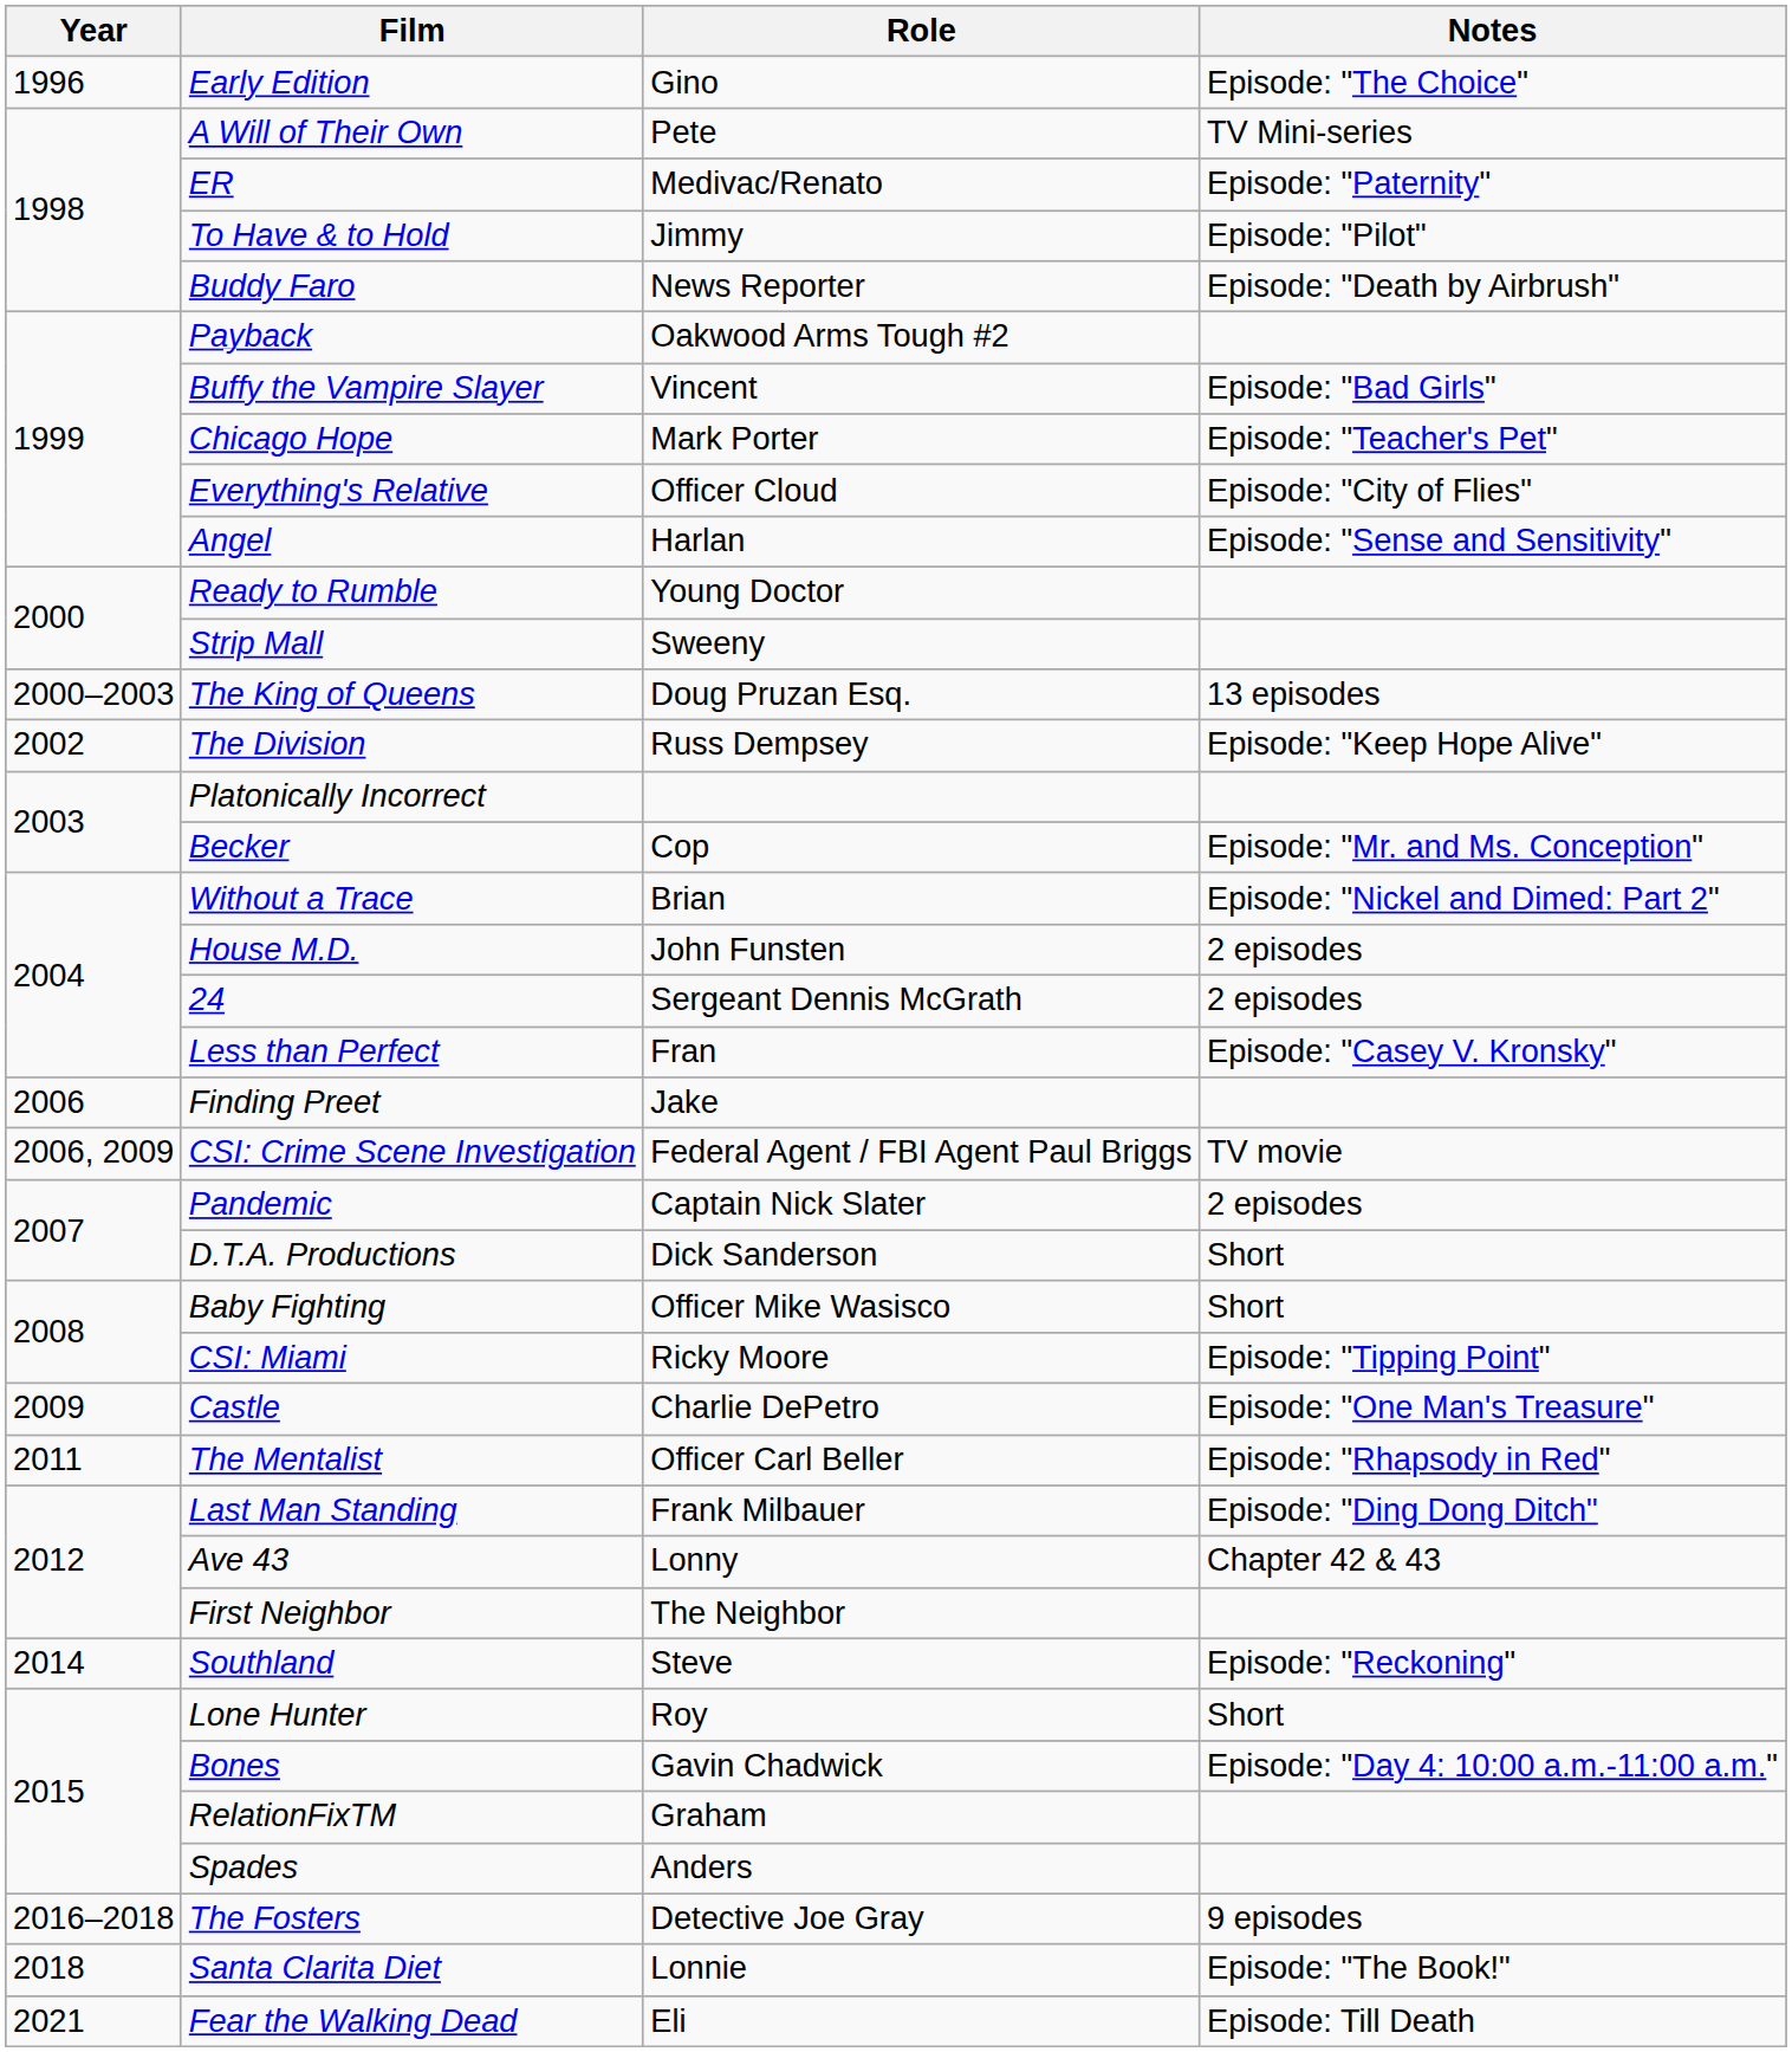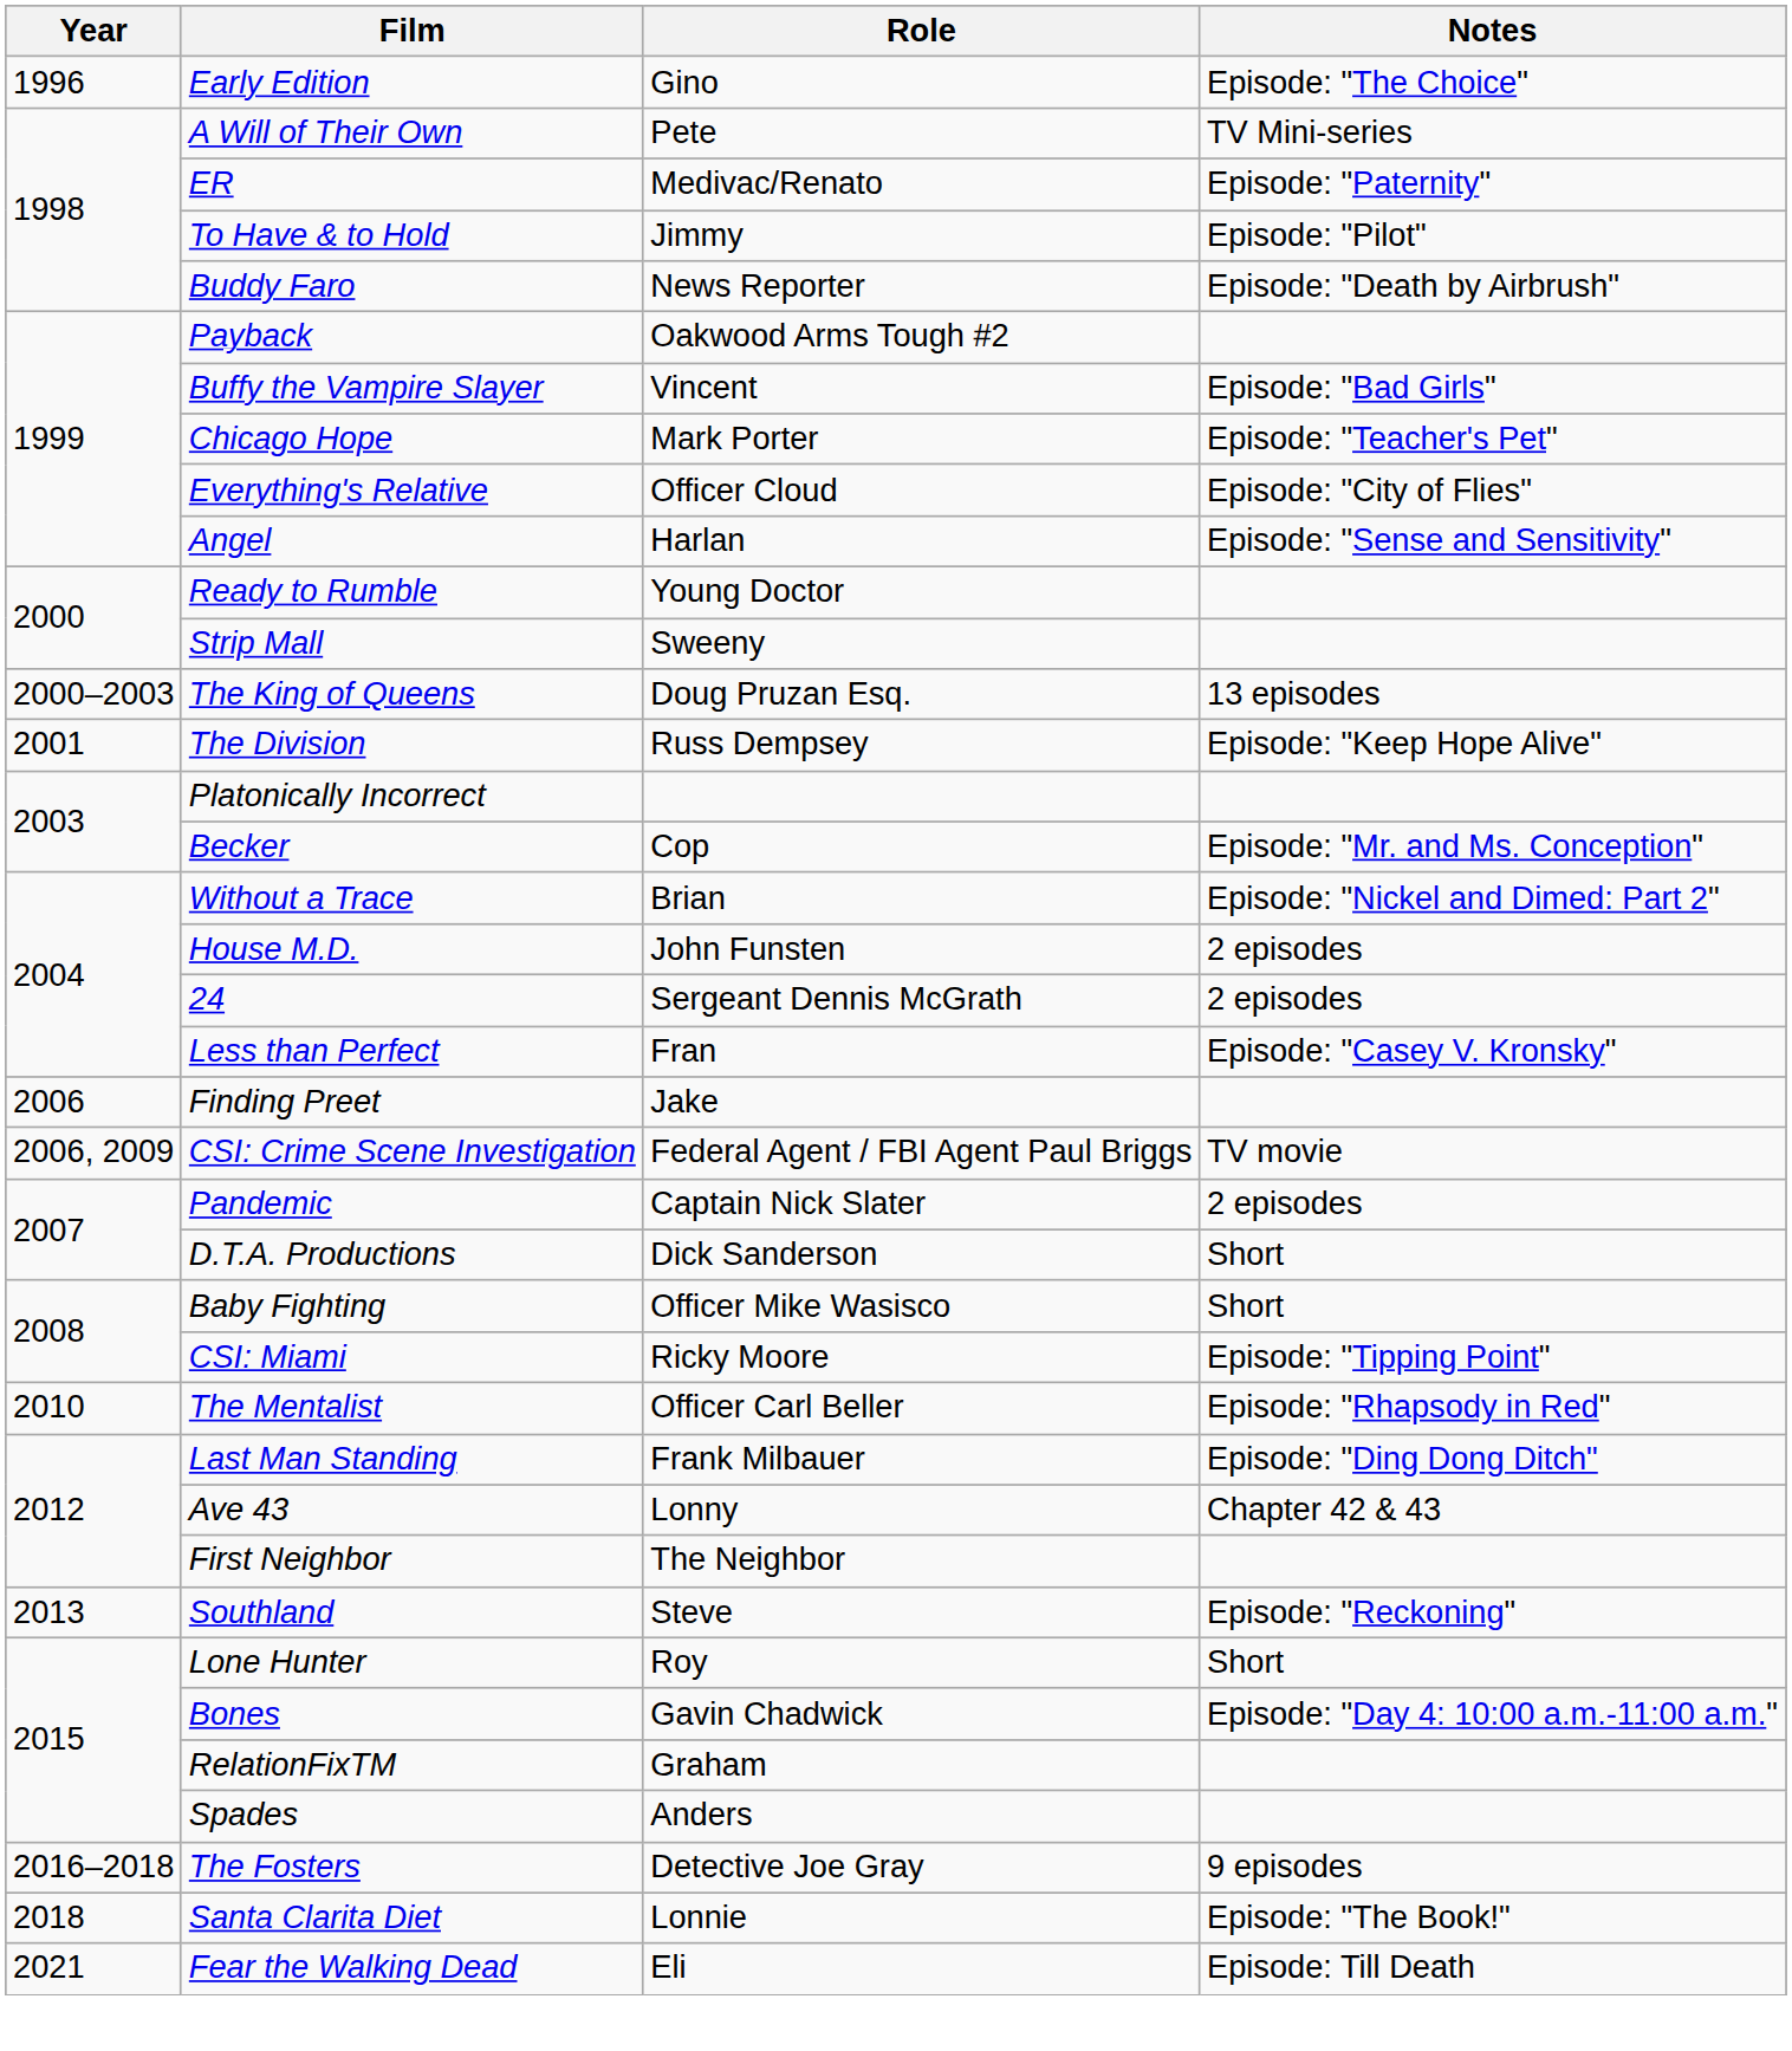The Division | Year: 2002 -> 2001
- row: 2009 | Castle | Charlie DePetro | Episode: "One Man's Treasure"
The Mentalist | Year: 2011 -> 2010
Southland | Year: 2014 -> 2013
